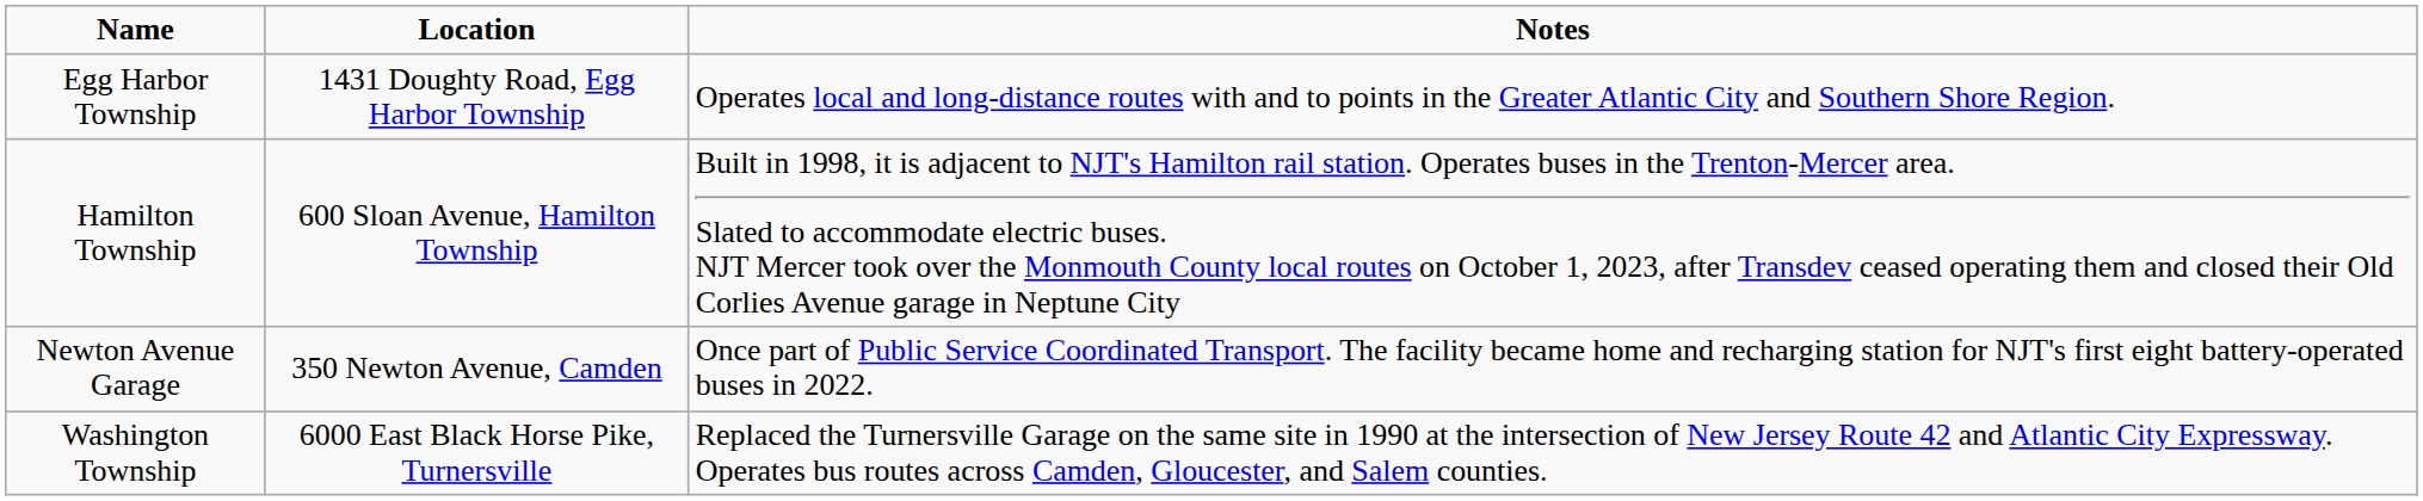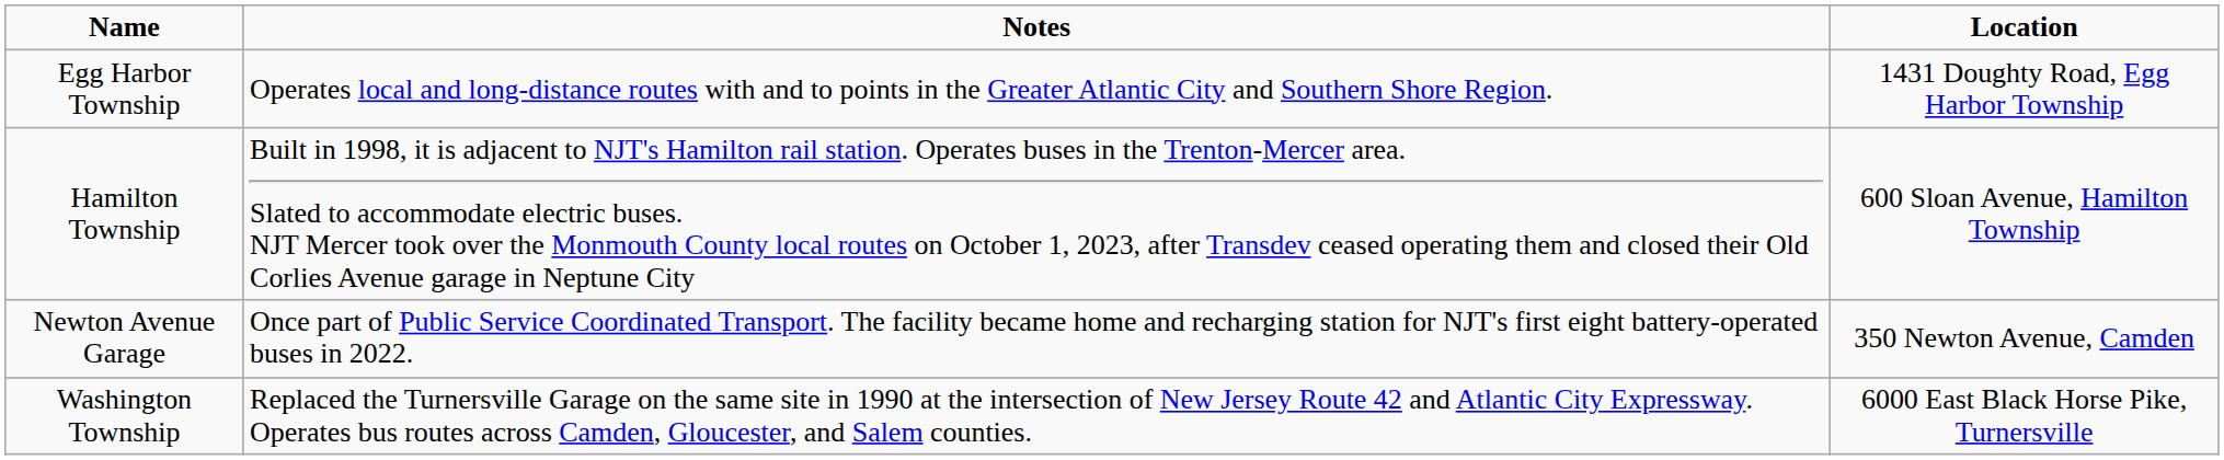columns swapped: Location <-> Notes
